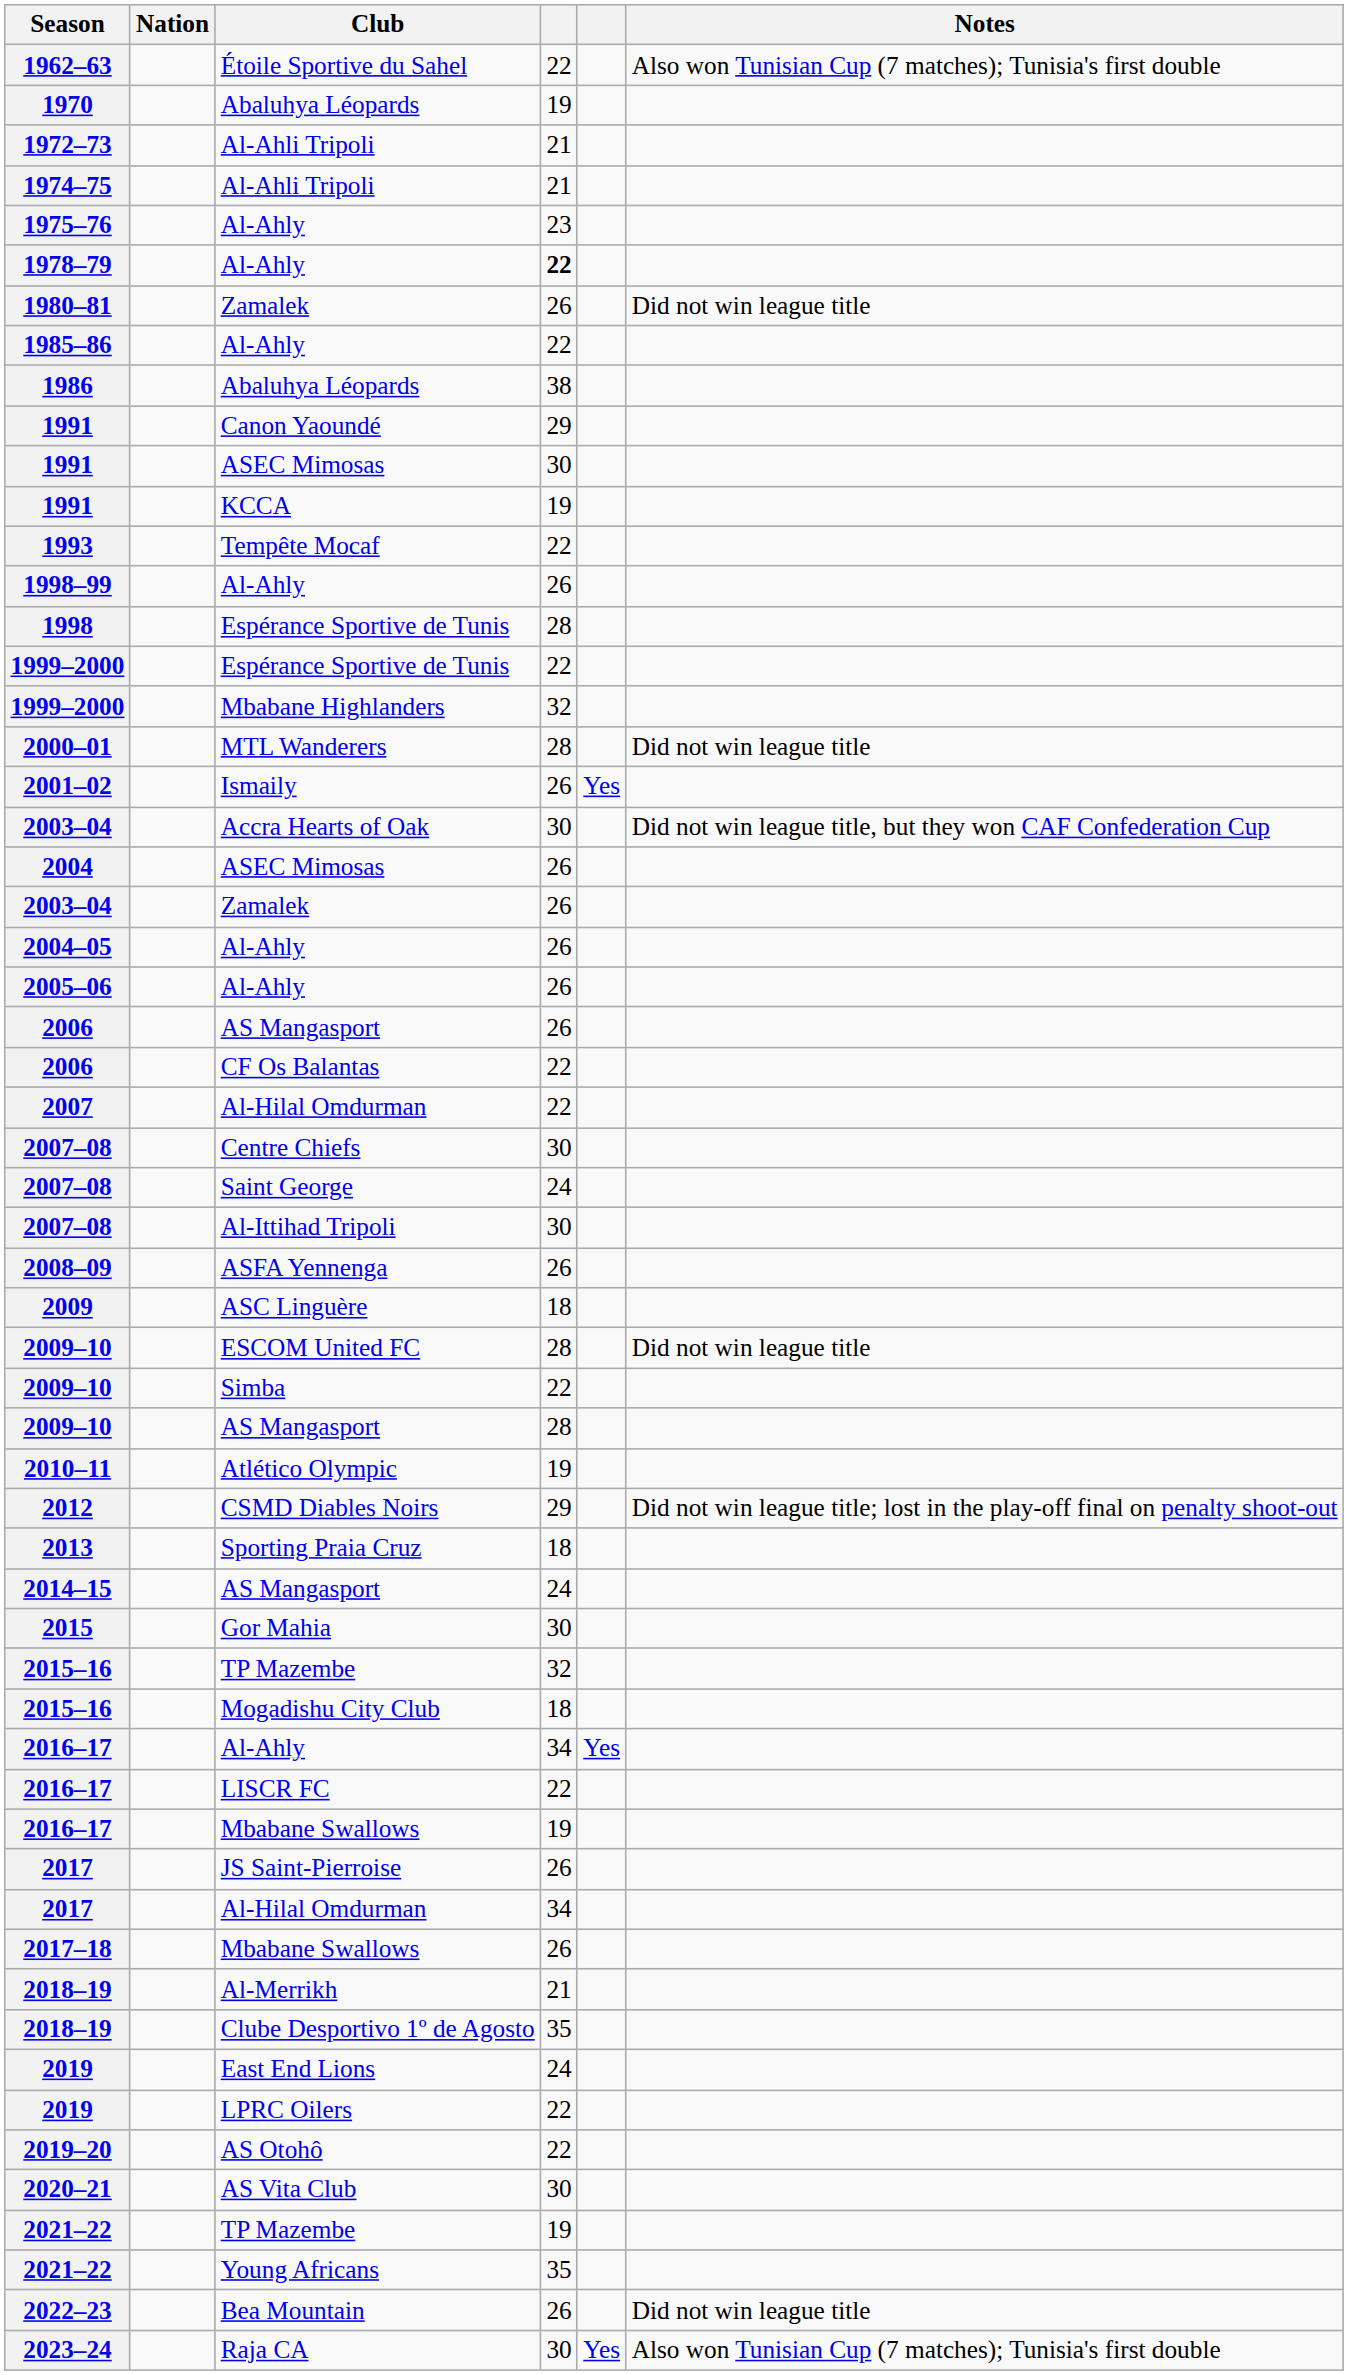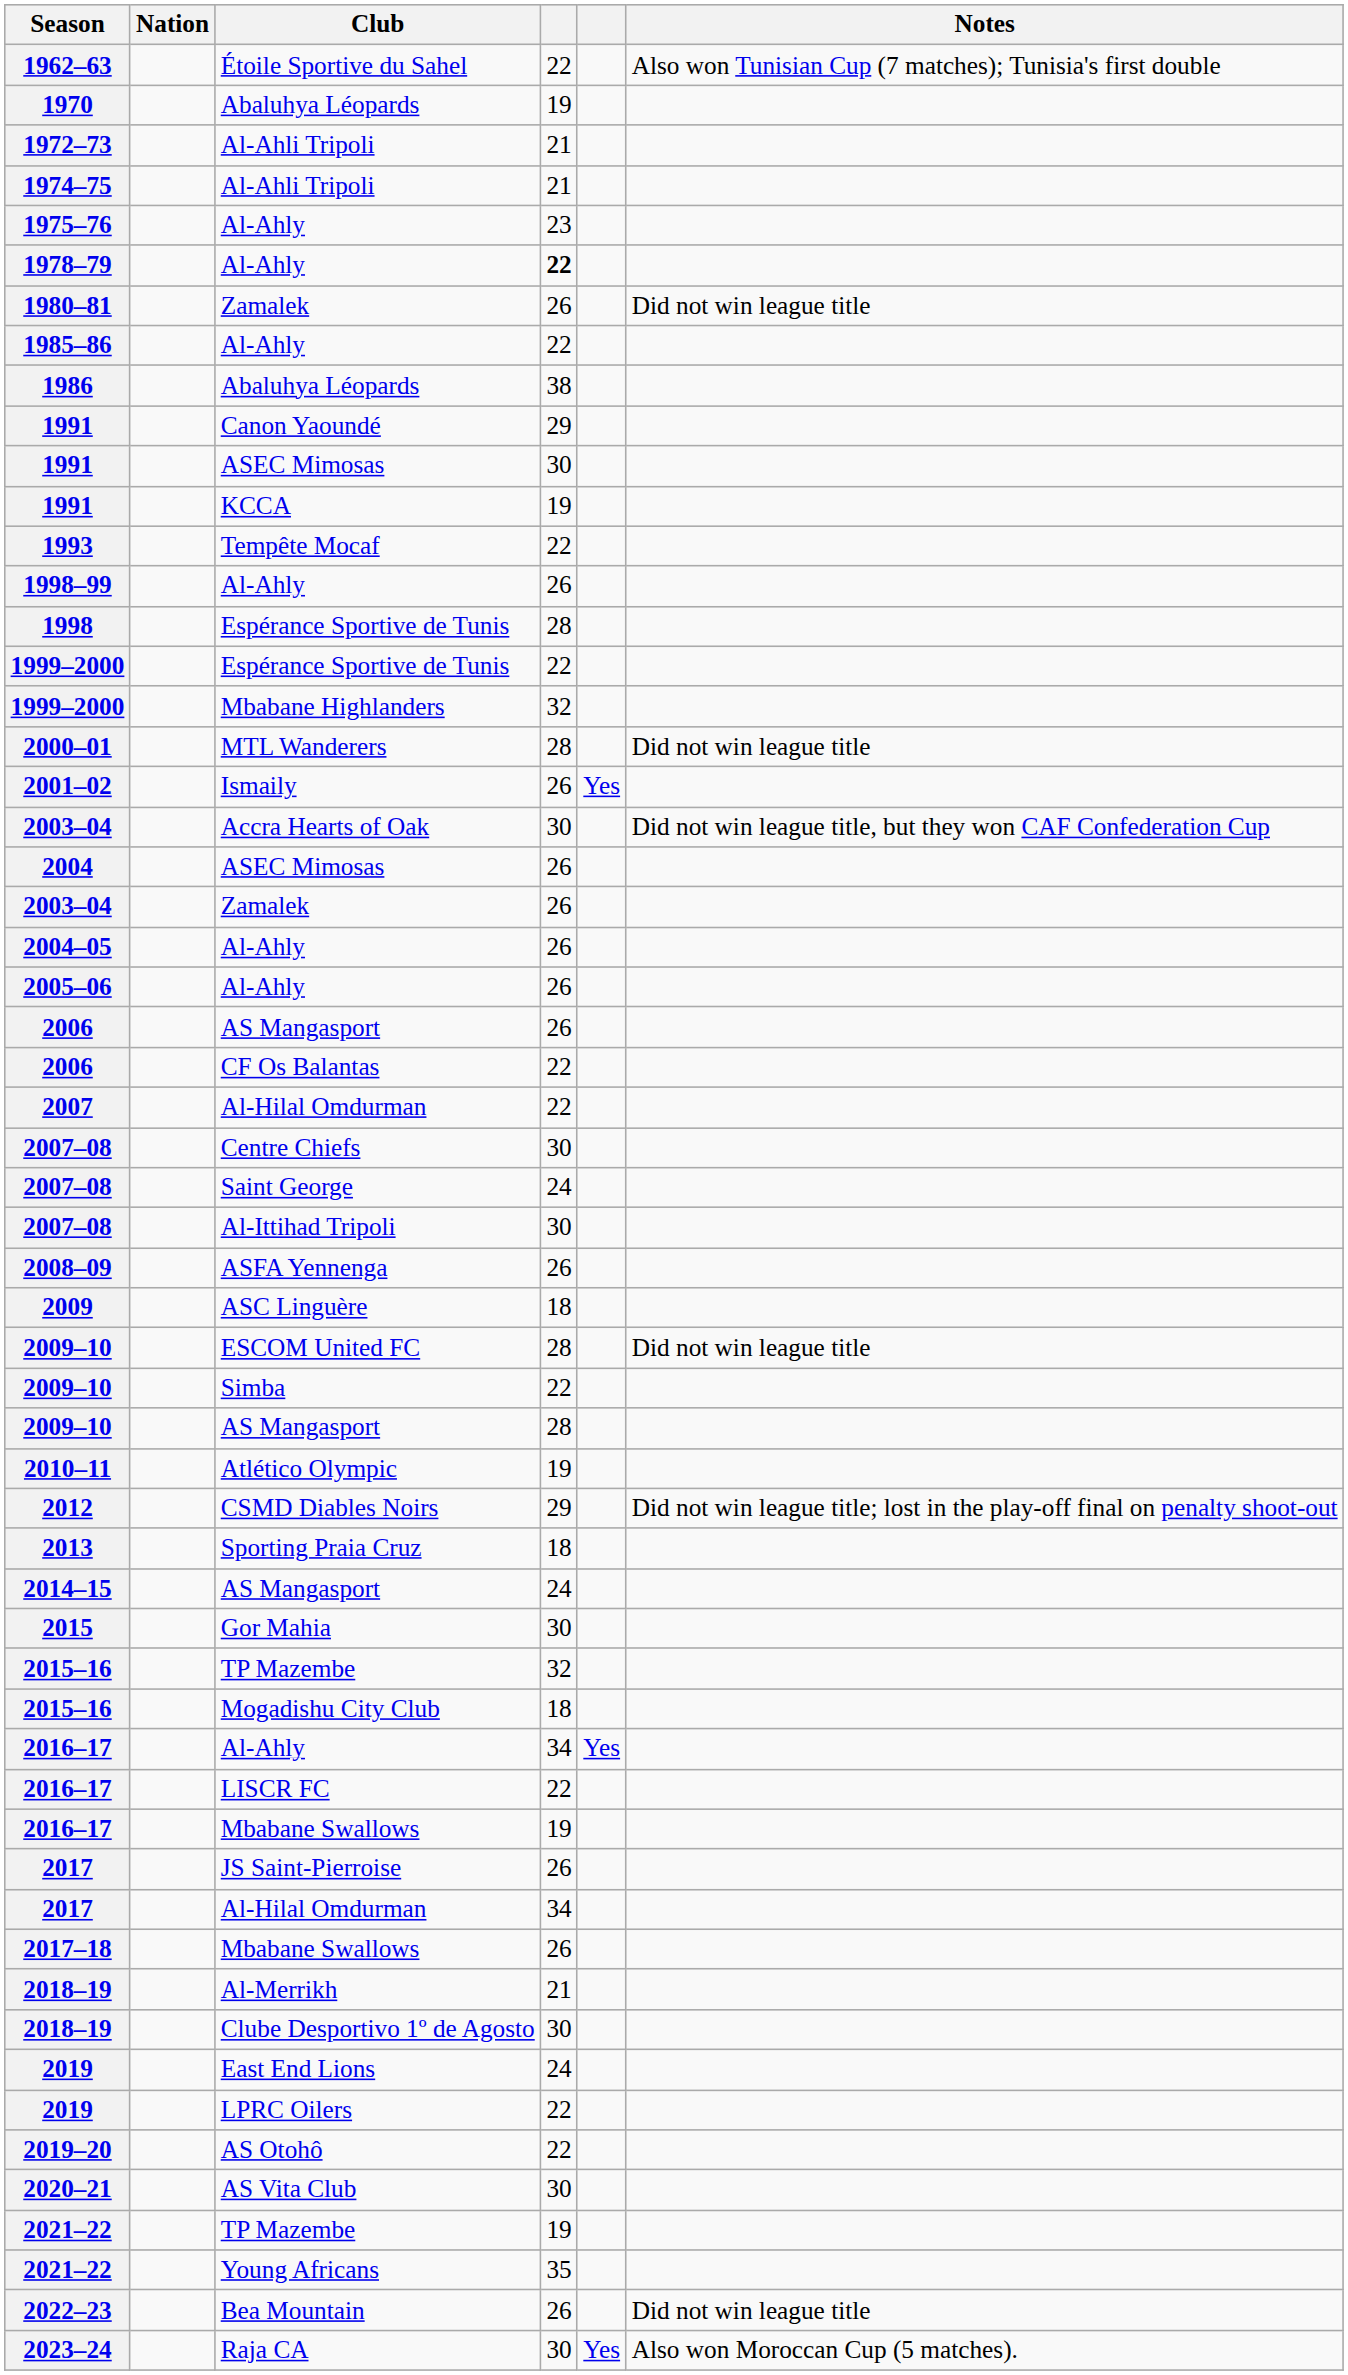2018–19 / Clube Desportivo 1º de Agosto | column 4: 35 -> 30
2023–24 | Notes: Also won Tunisian Cup (7 matches); Tunisia's first double -> Also won Moroccan Cup (5 matches).
